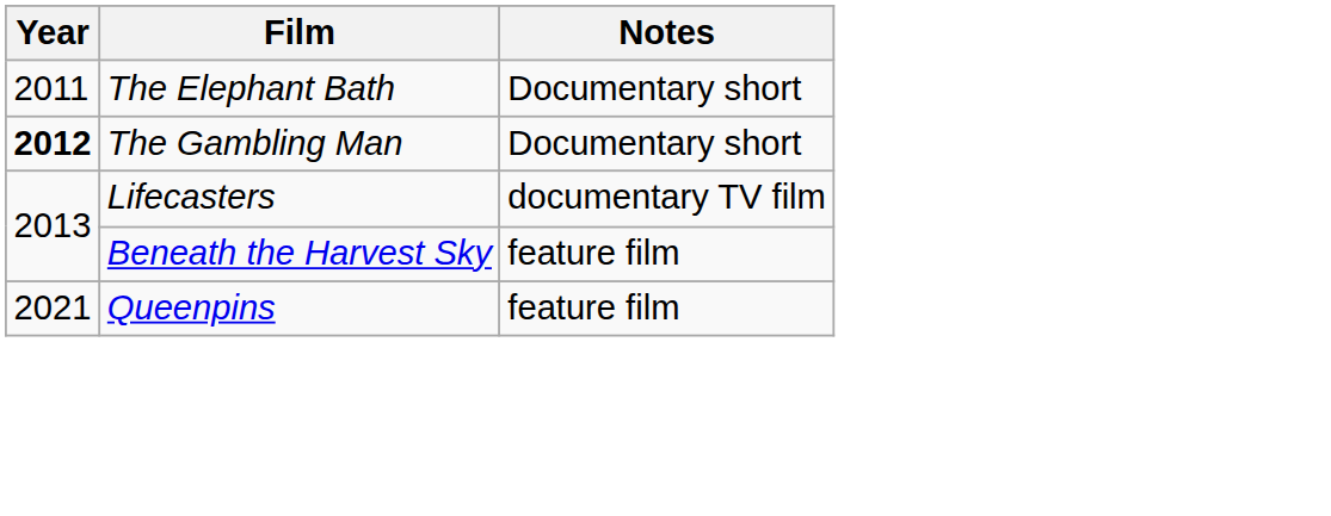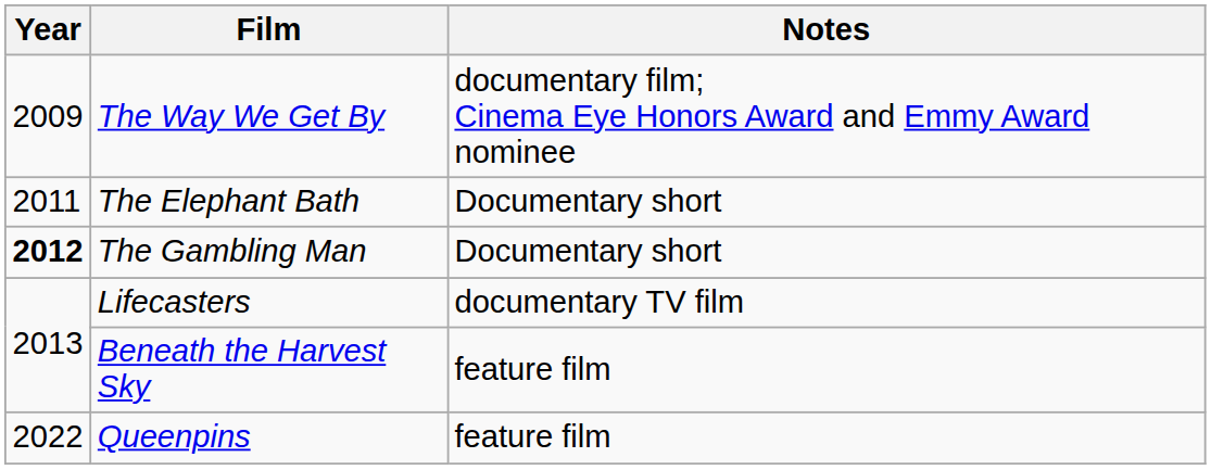+ row: 2009 | The Way We Get By | documentary film; Cinema Eye Honors Award and Emmy Award nominee
Queenpins | Year: 2021 -> 2022
